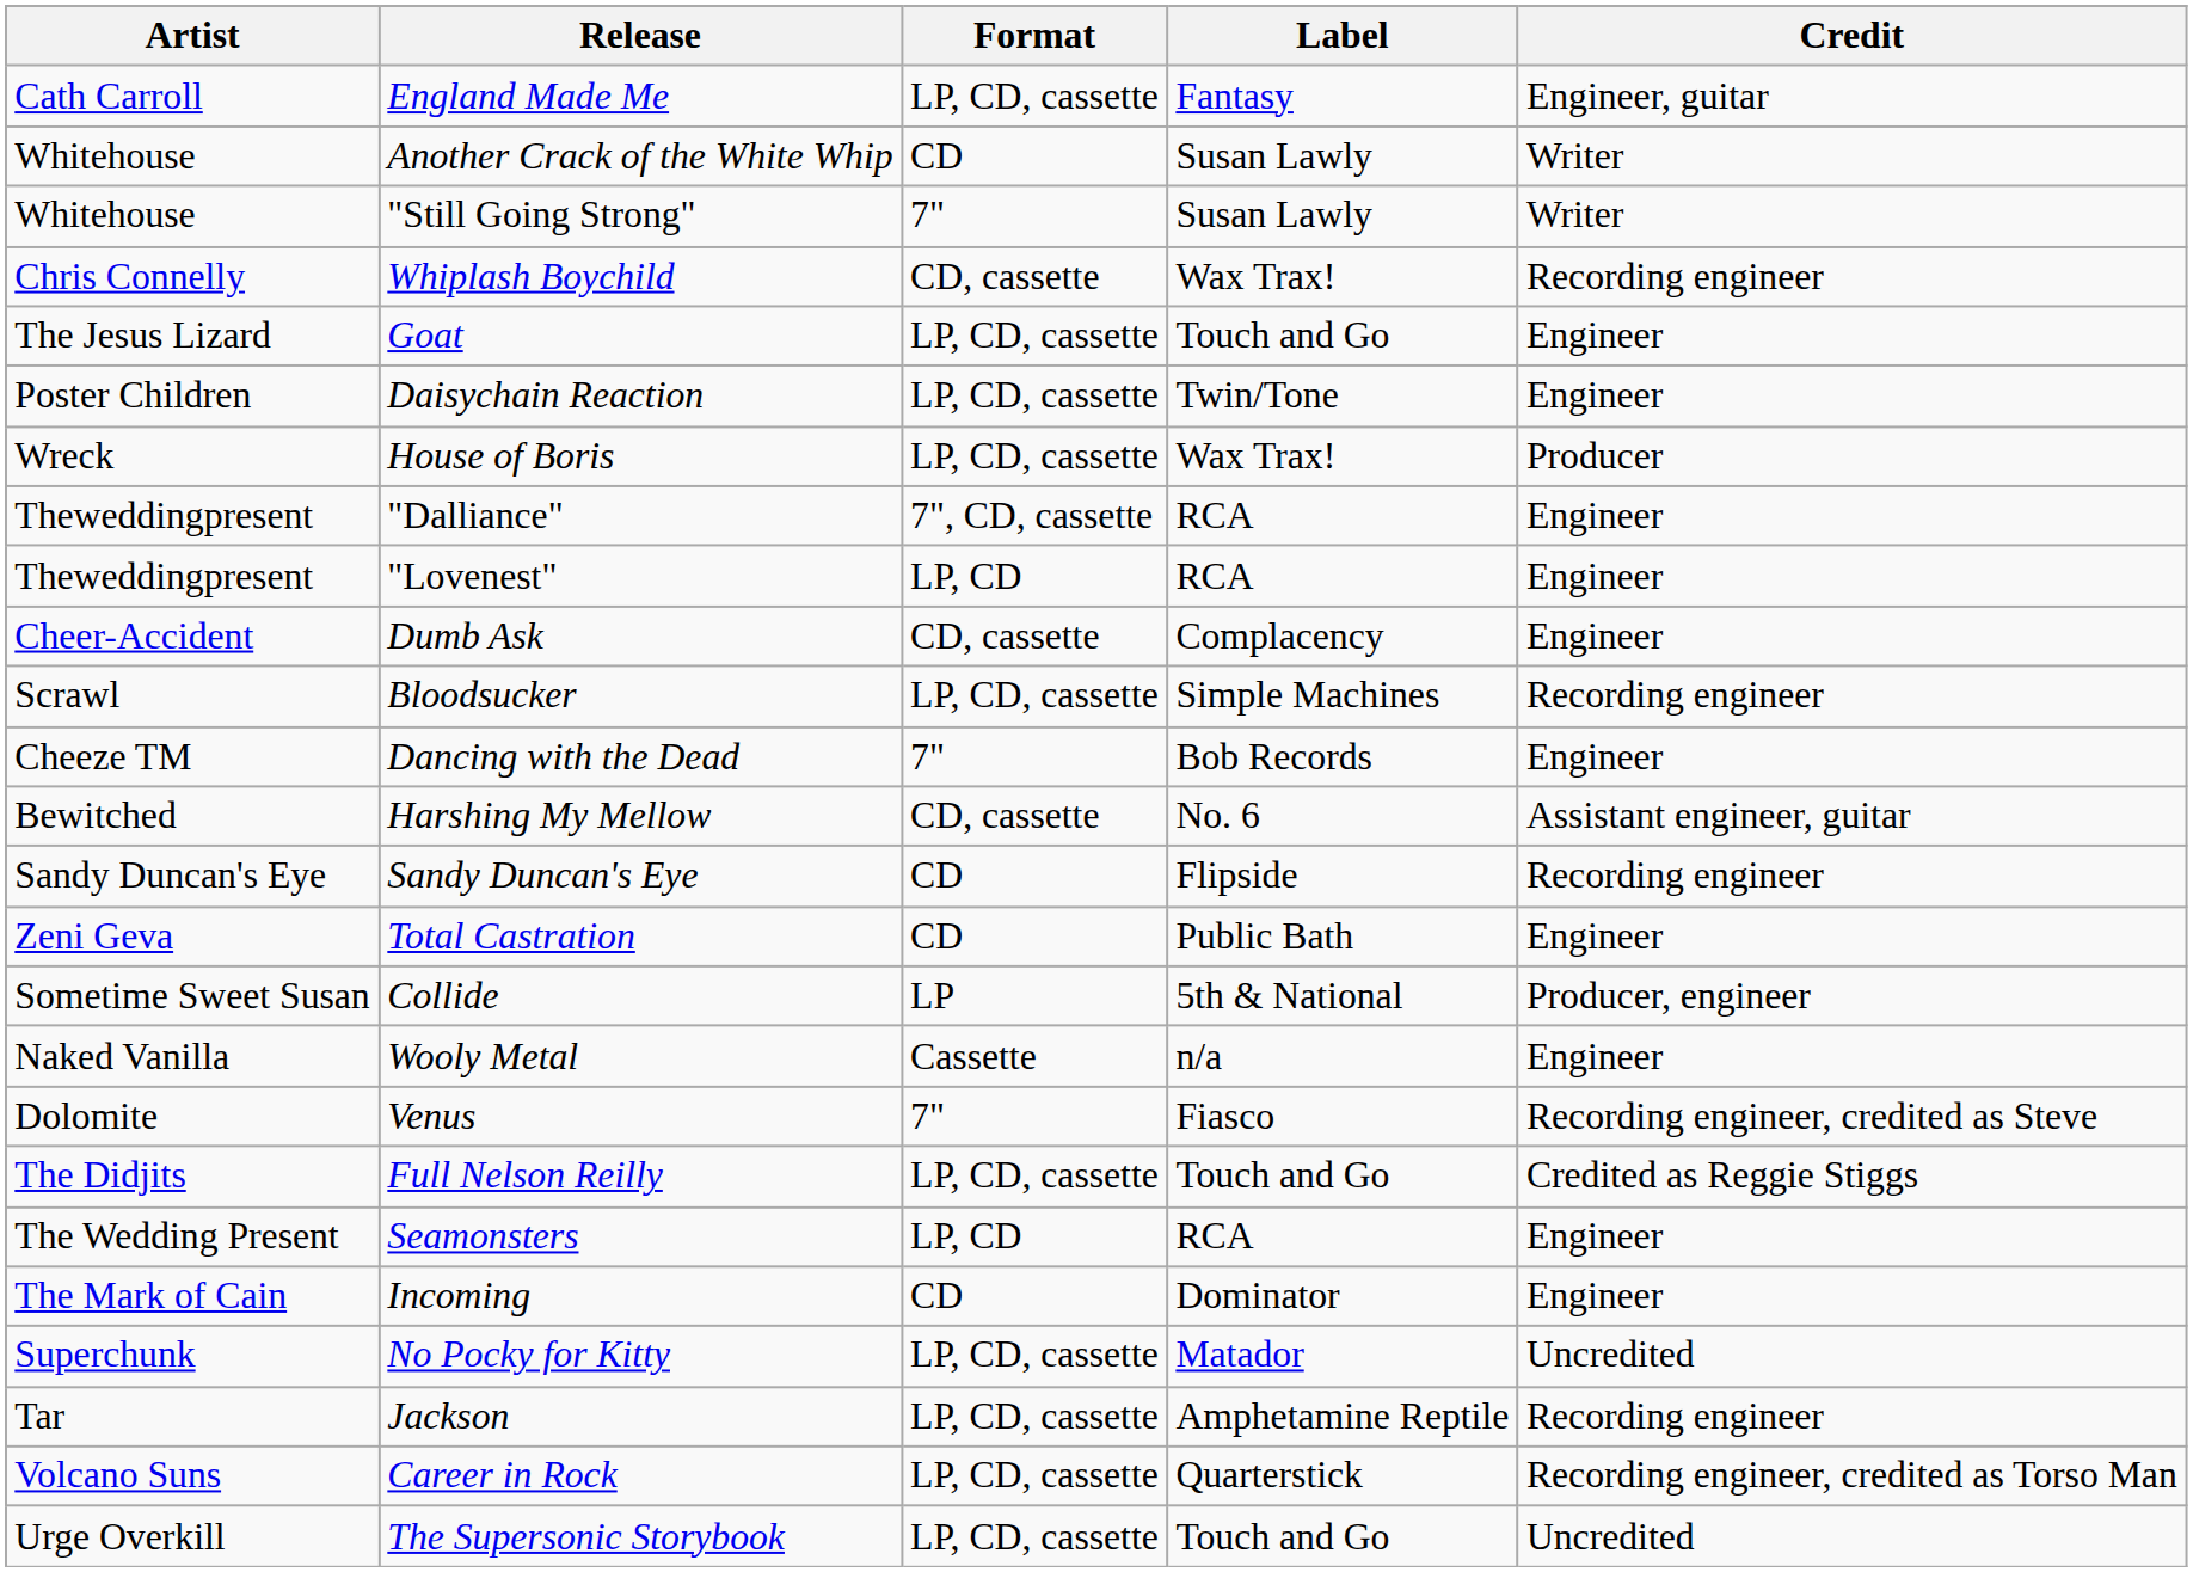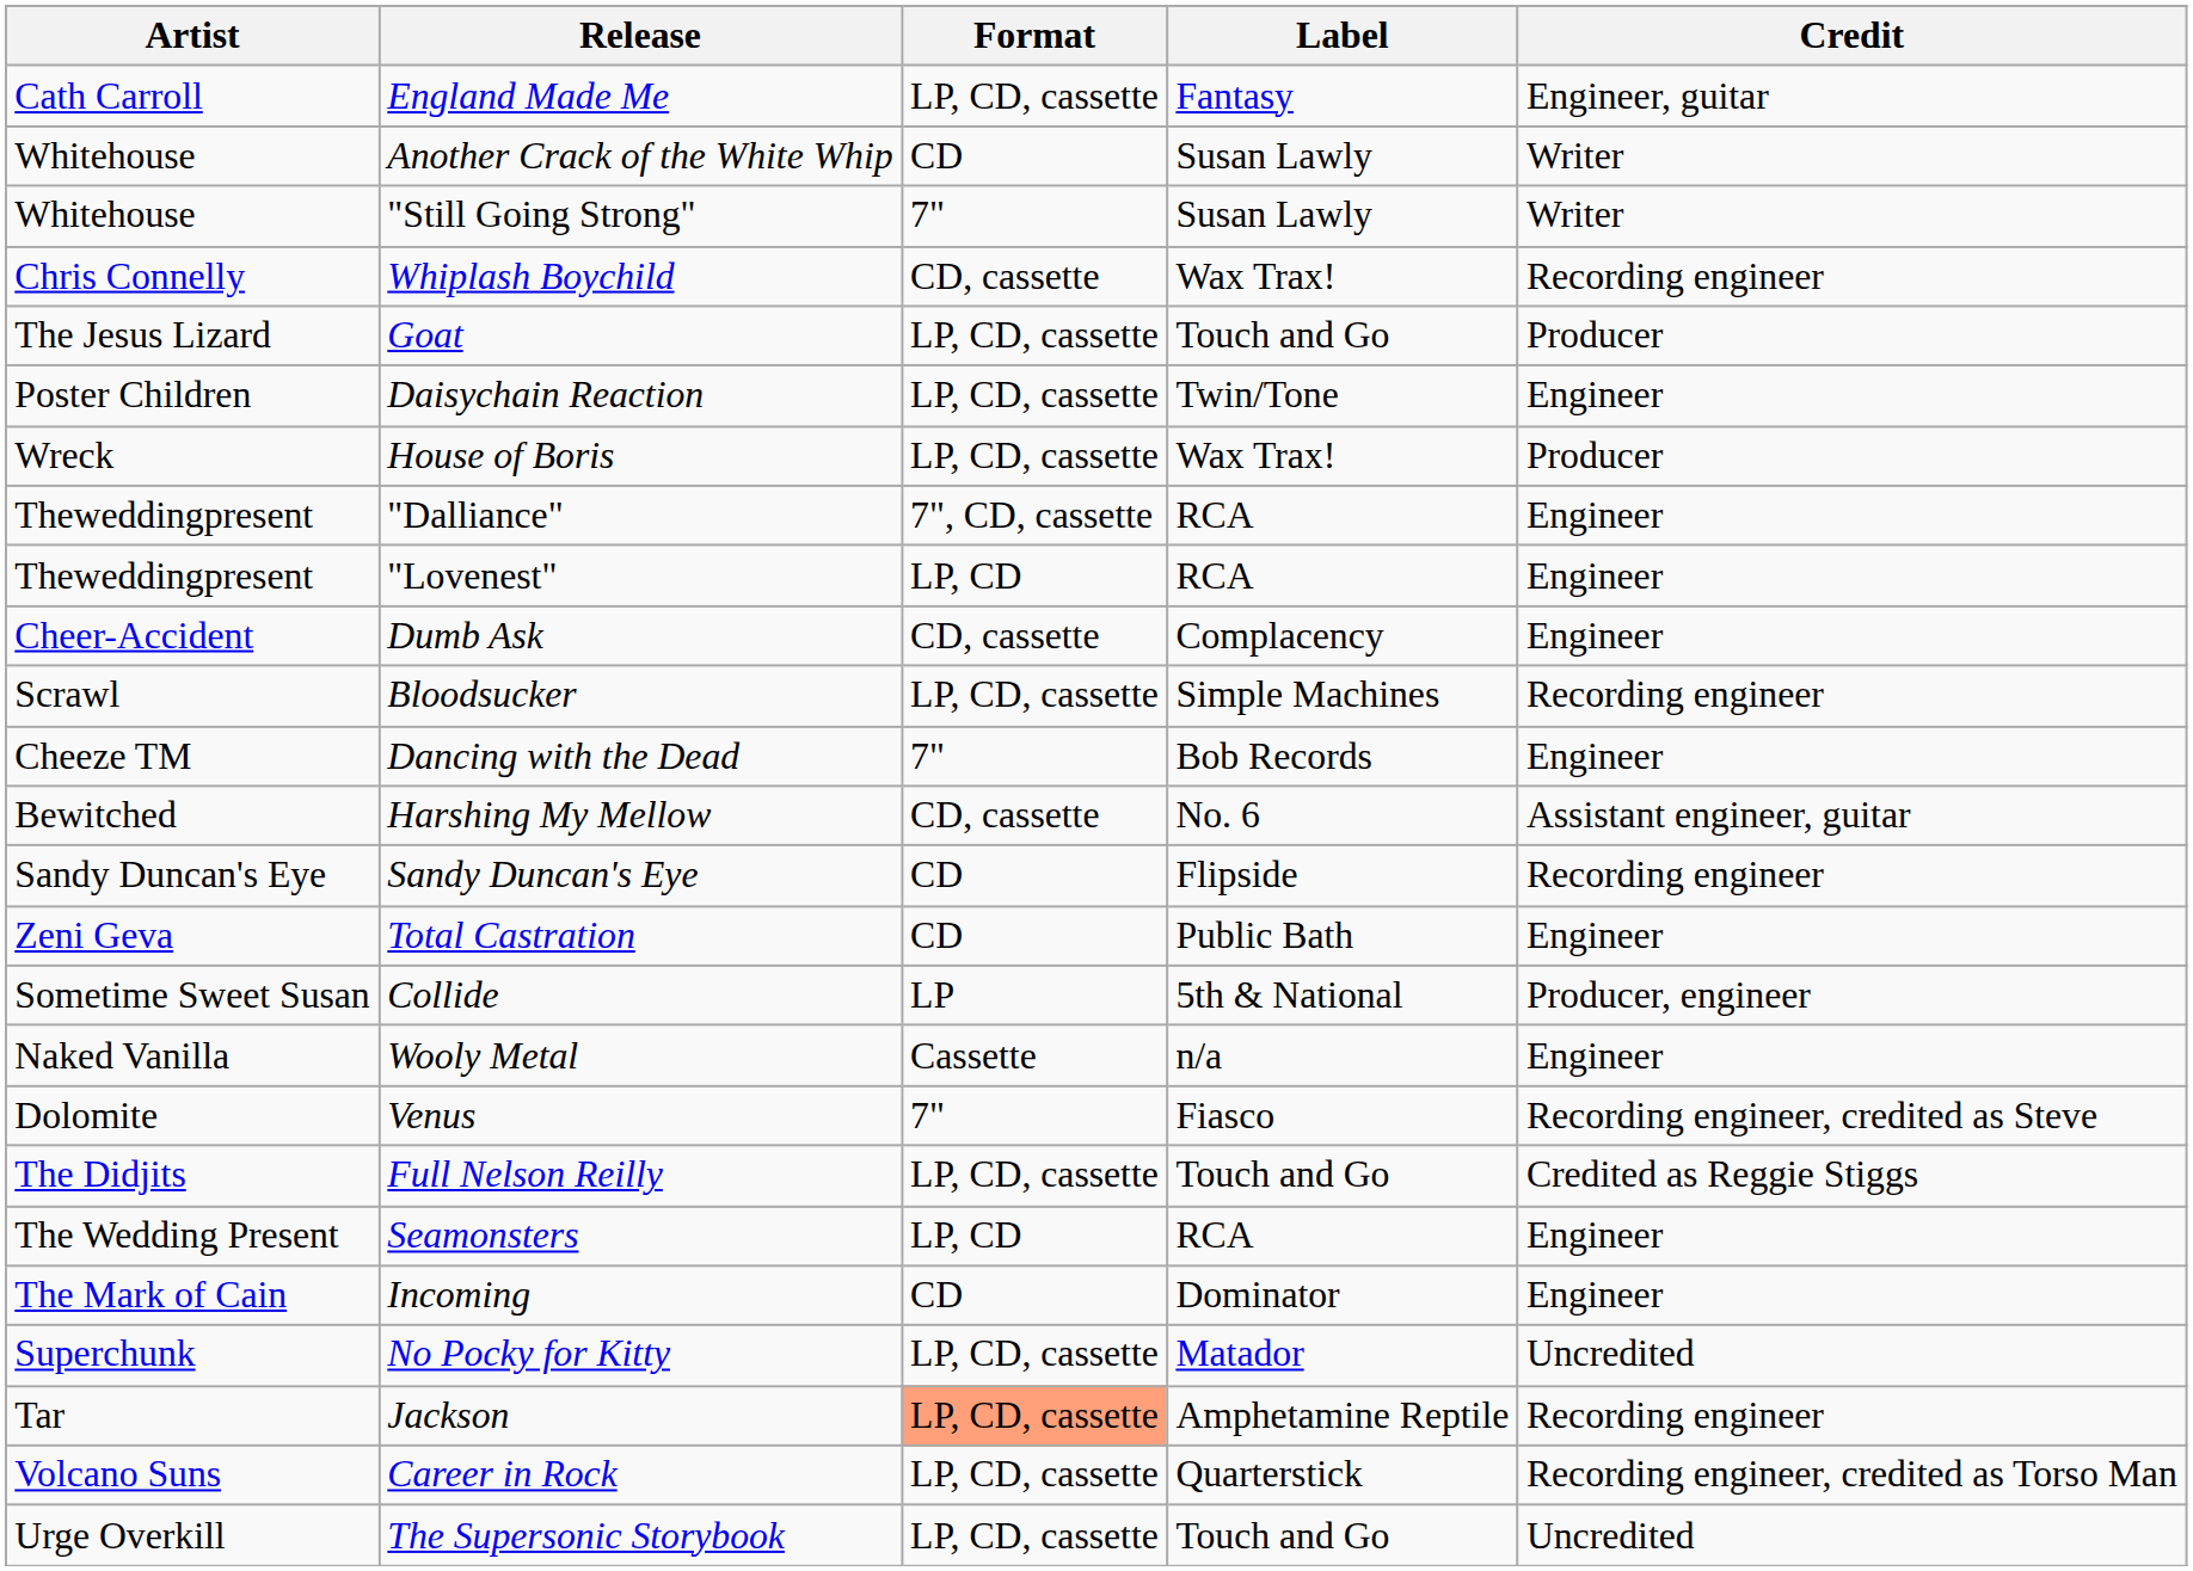Goat | Credit: Engineer -> Producer
Jackson | Format: no background -> lightsalmon background
